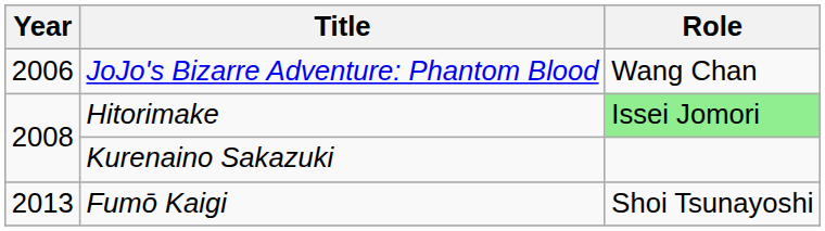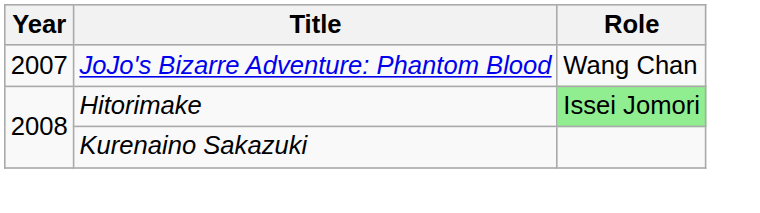JoJo's Bizarre Adventure: Phantom Blood | Year: 2006 -> 2007
- row: 2013 | Fumō Kaigi | Shoi Tsunayoshi
